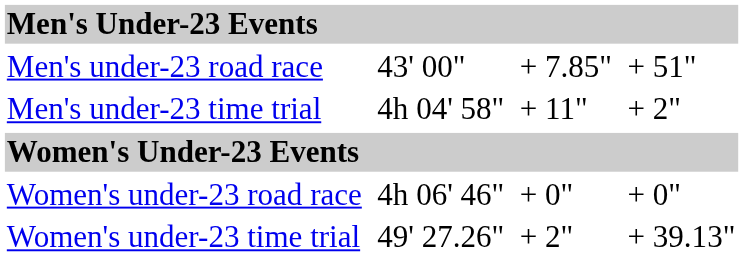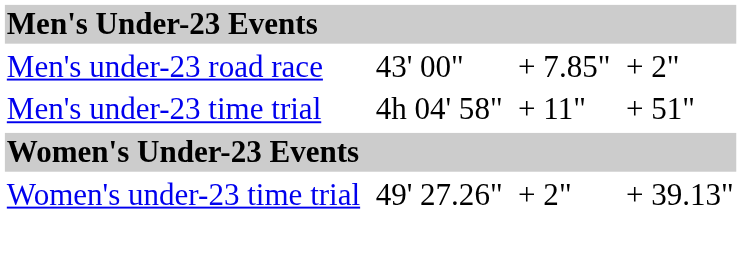Men's under-23 road race | column 7: + 51" -> + 2"
Men's under-23 time trial | column 7: + 2" -> + 51"
- row: Women's under-23 road race | 4h 06' 46" | + 0" | + 0"
